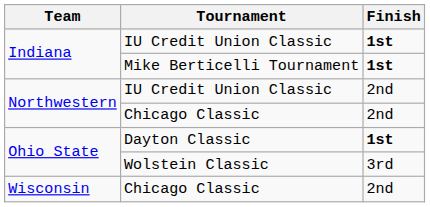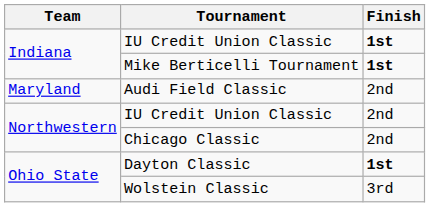+ row: Maryland | Audi Field Classic | 2nd
- row: Wisconsin | Chicago Classic | 2nd
